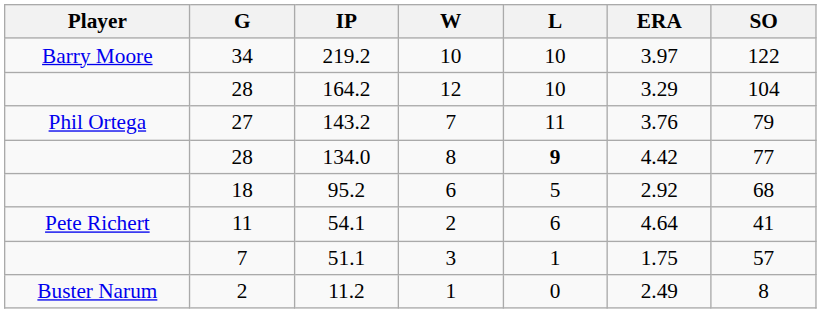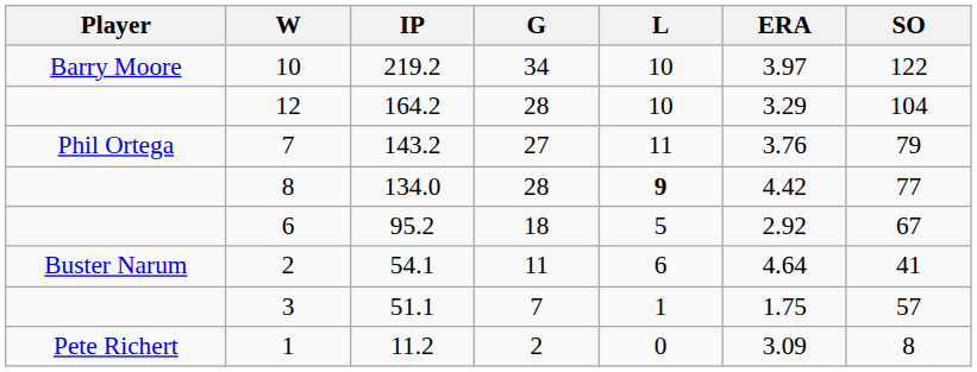columns swapped: G <-> W
95.2 | SO: 68 -> 67
54.1 | Player: Pete Richert -> Buster Narum
11.2 | Player: Buster Narum -> Pete Richert
11.2 | ERA: 2.49 -> 3.09
